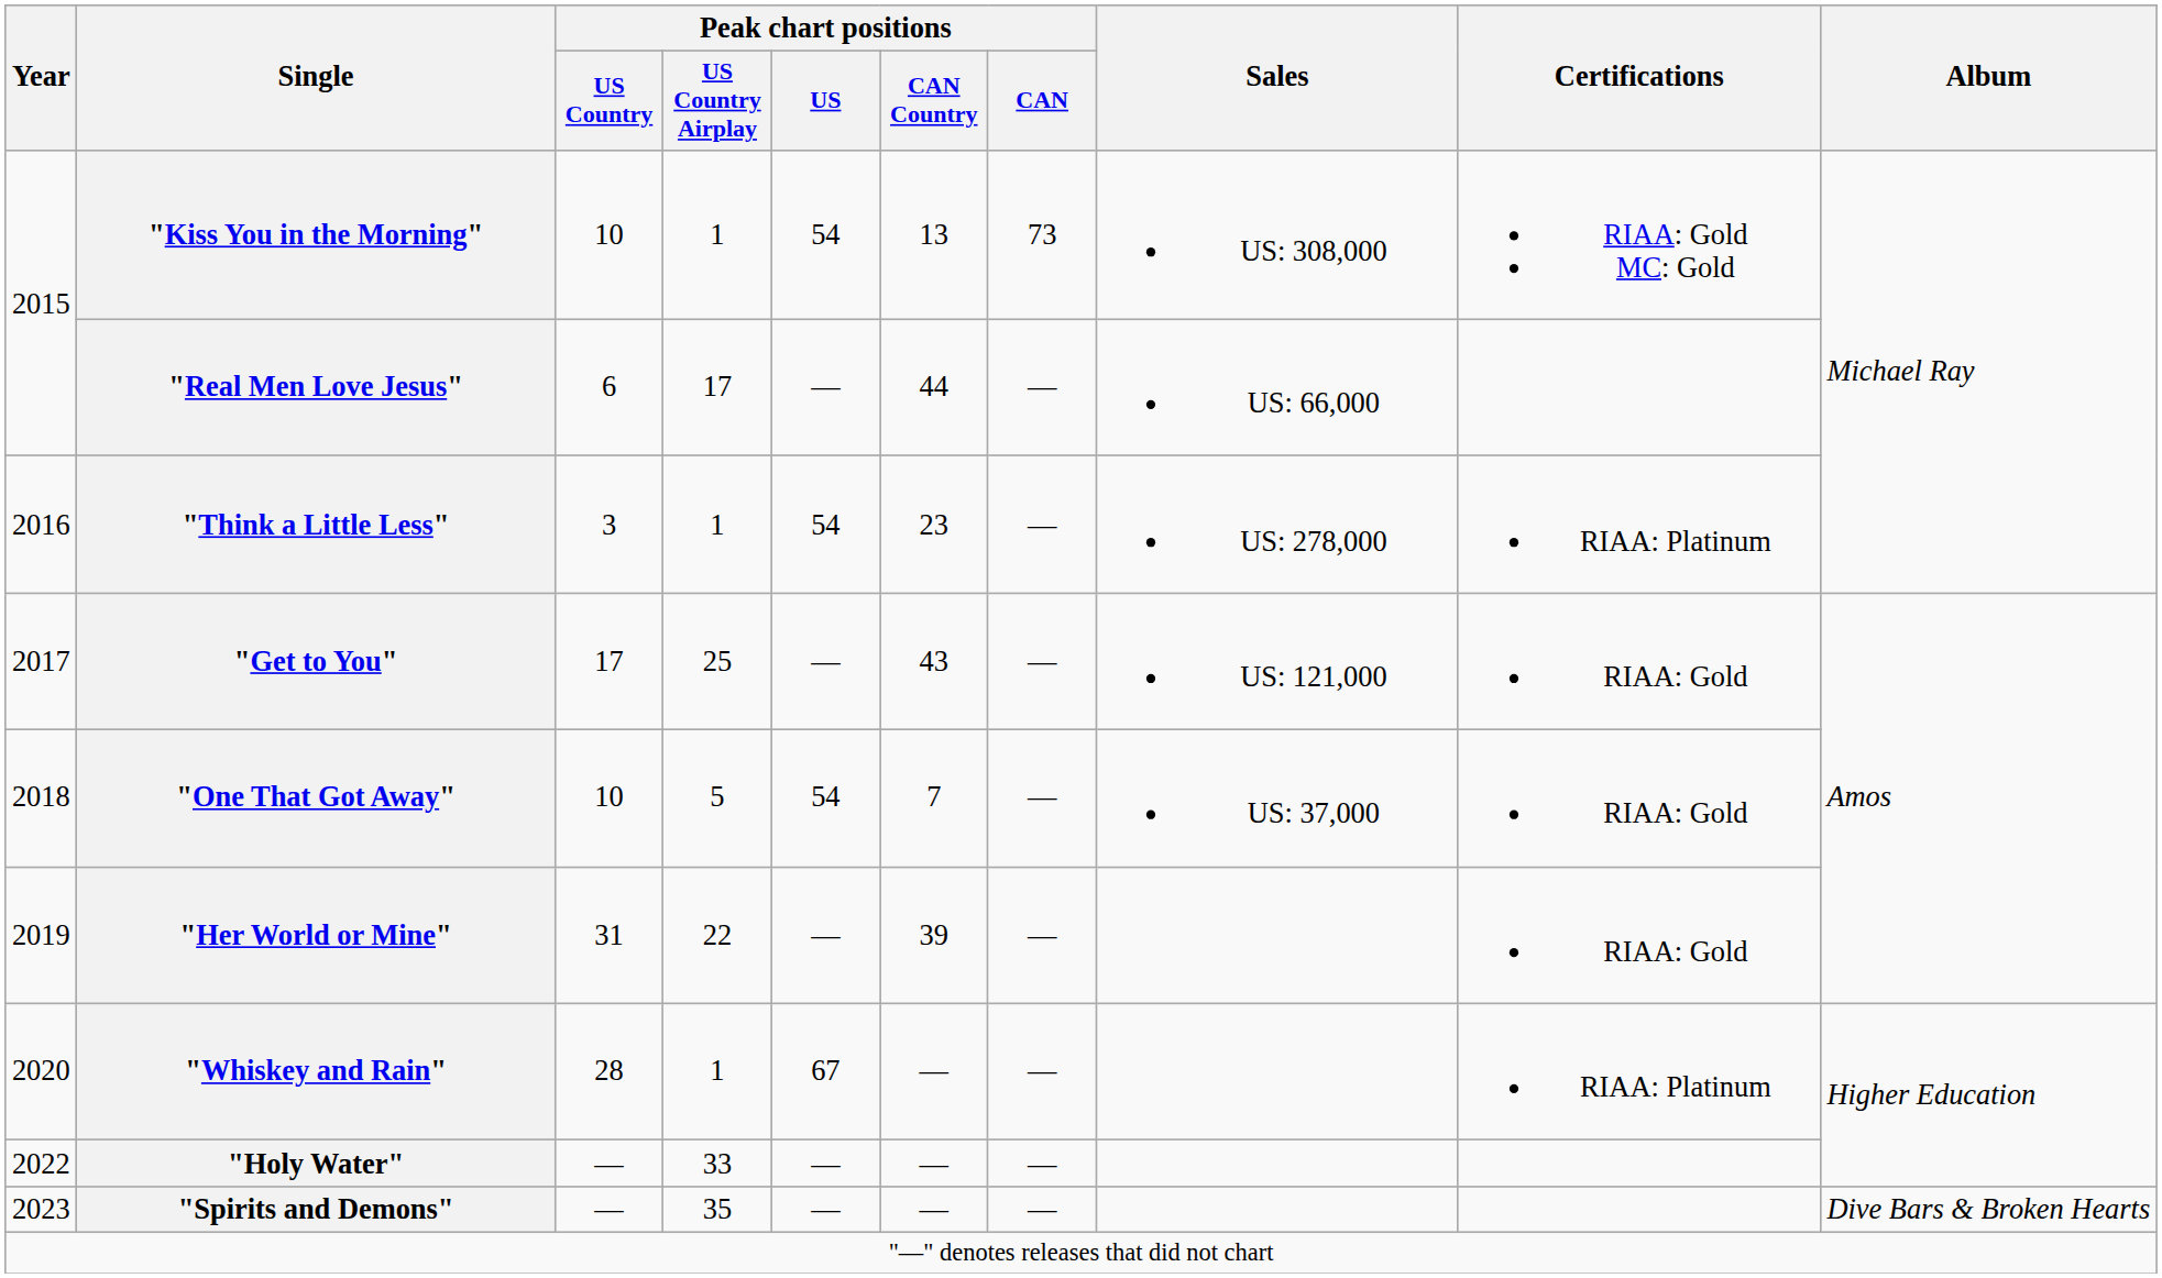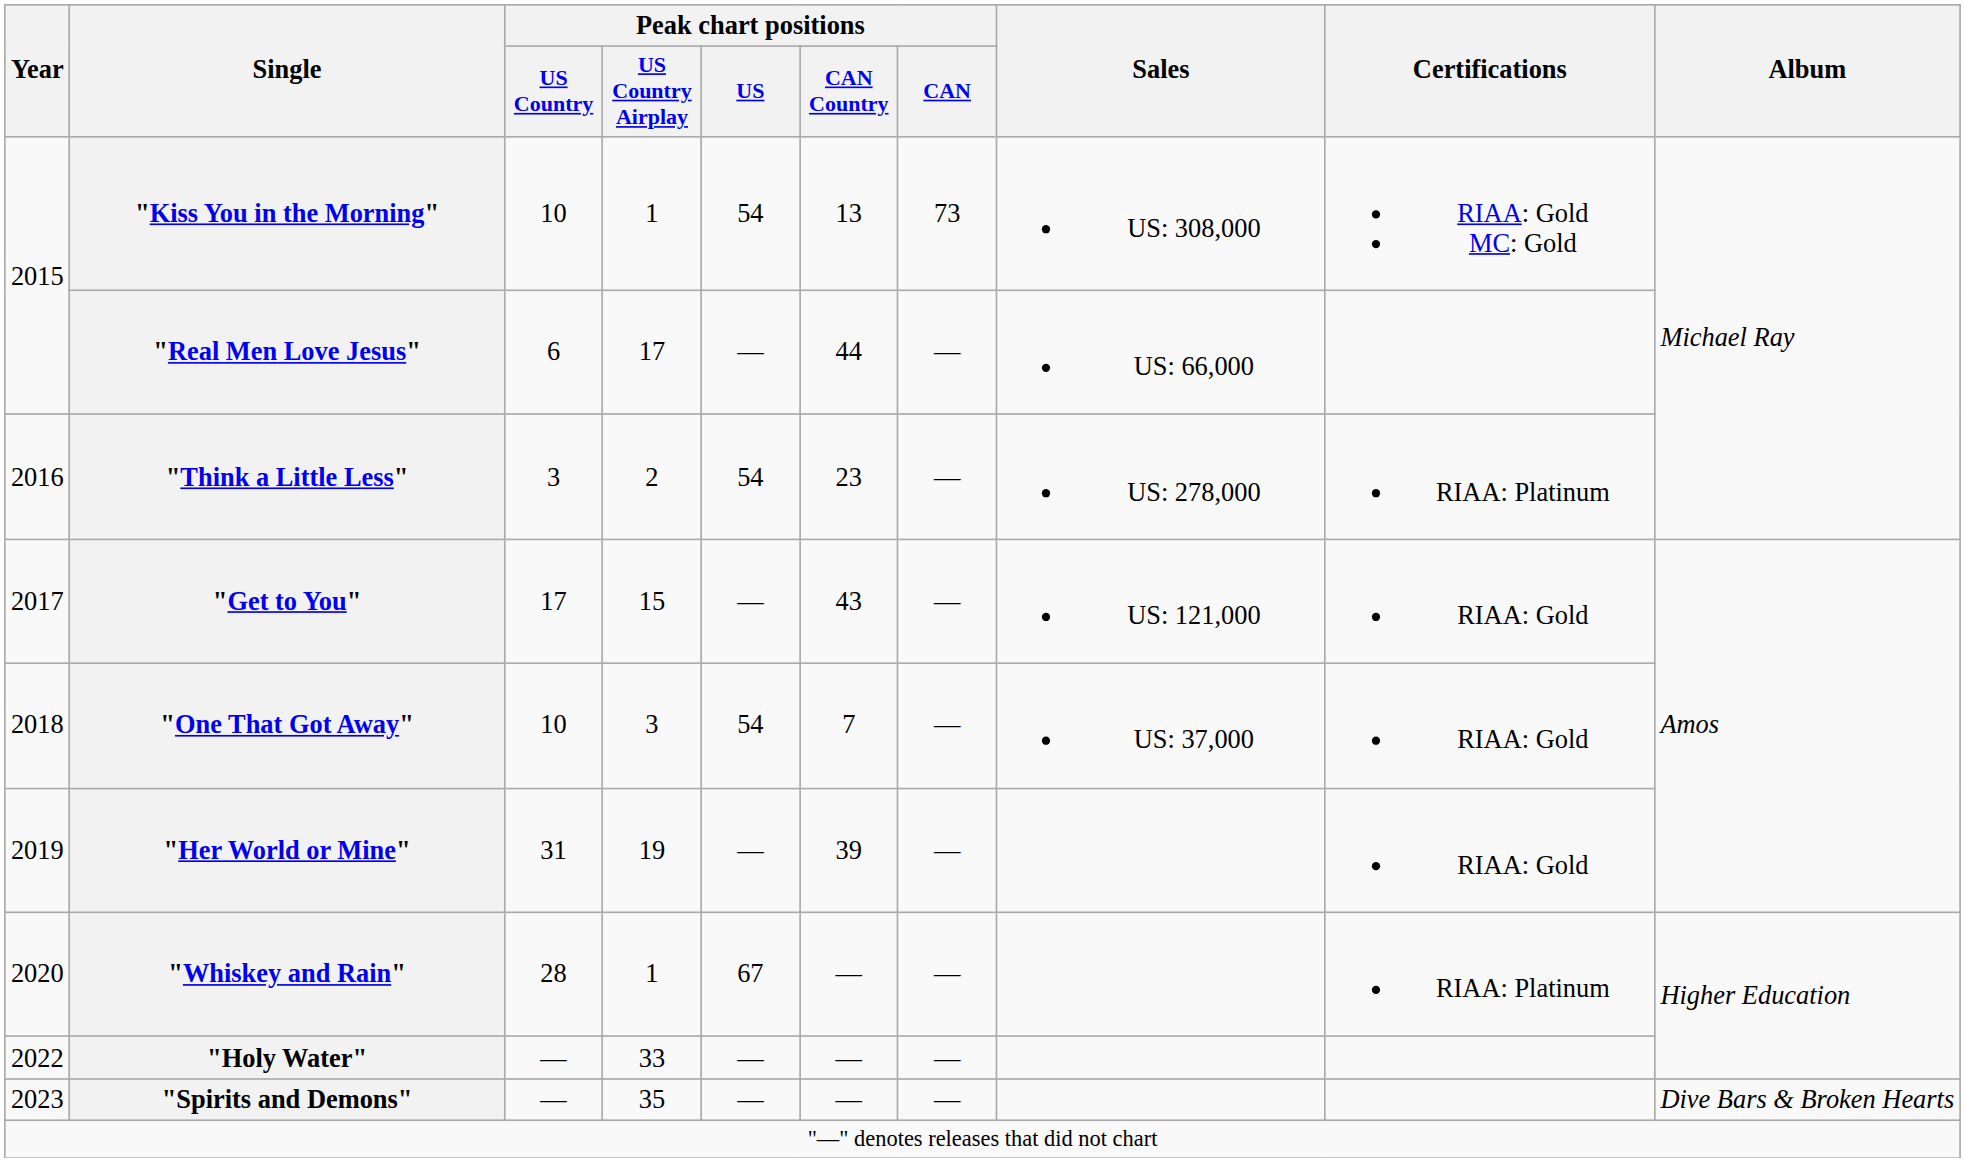"Think a Little Less" | Peak chart positions / US Country Airplay: 1 -> 2
"Get to You" | Peak chart positions / US Country Airplay: 25 -> 15
"One That Got Away" | Peak chart positions / US Country Airplay: 5 -> 3
"Her World or Mine" | Peak chart positions / US Country Airplay: 22 -> 19
